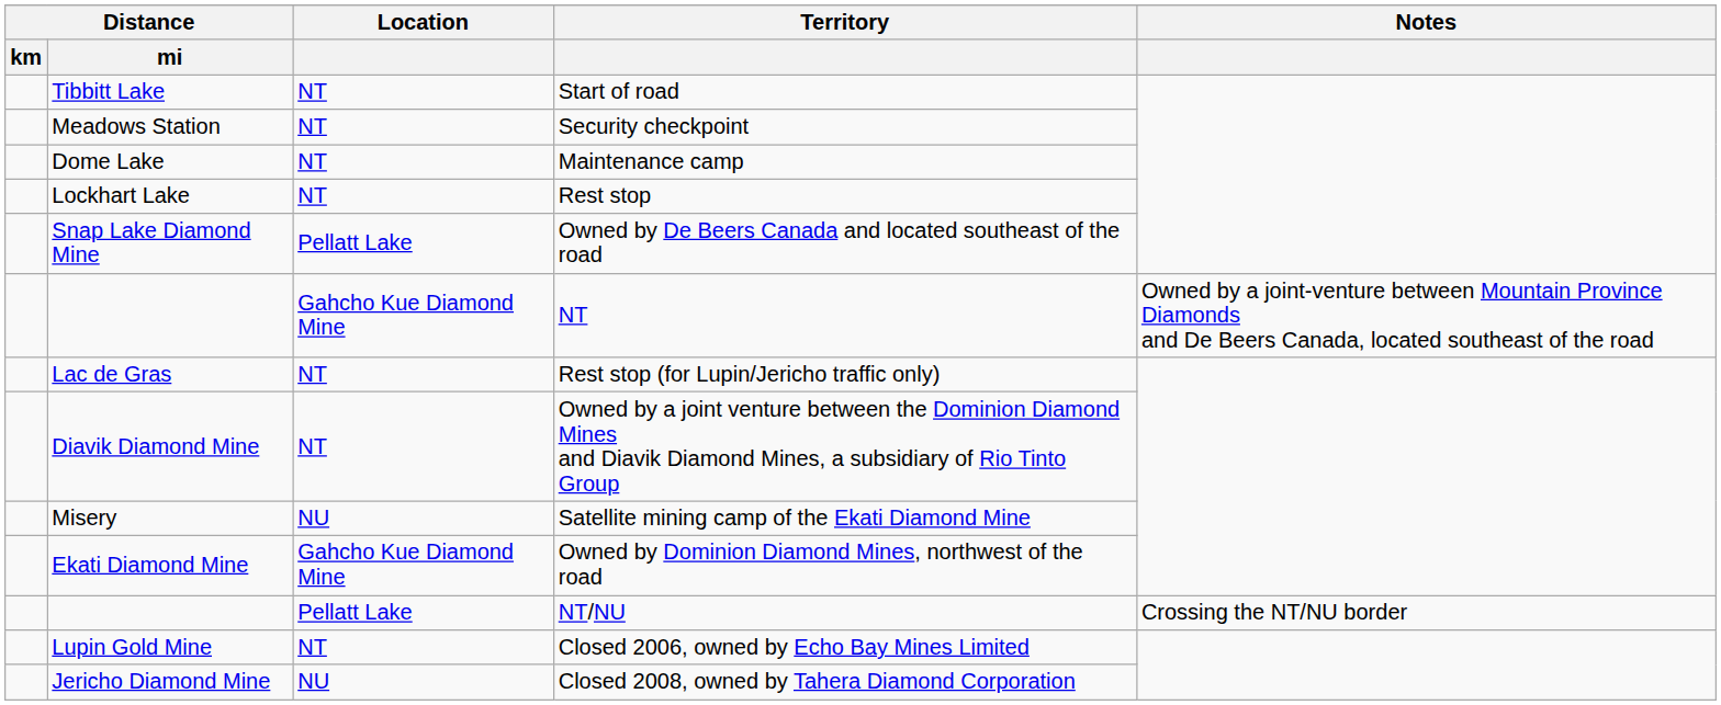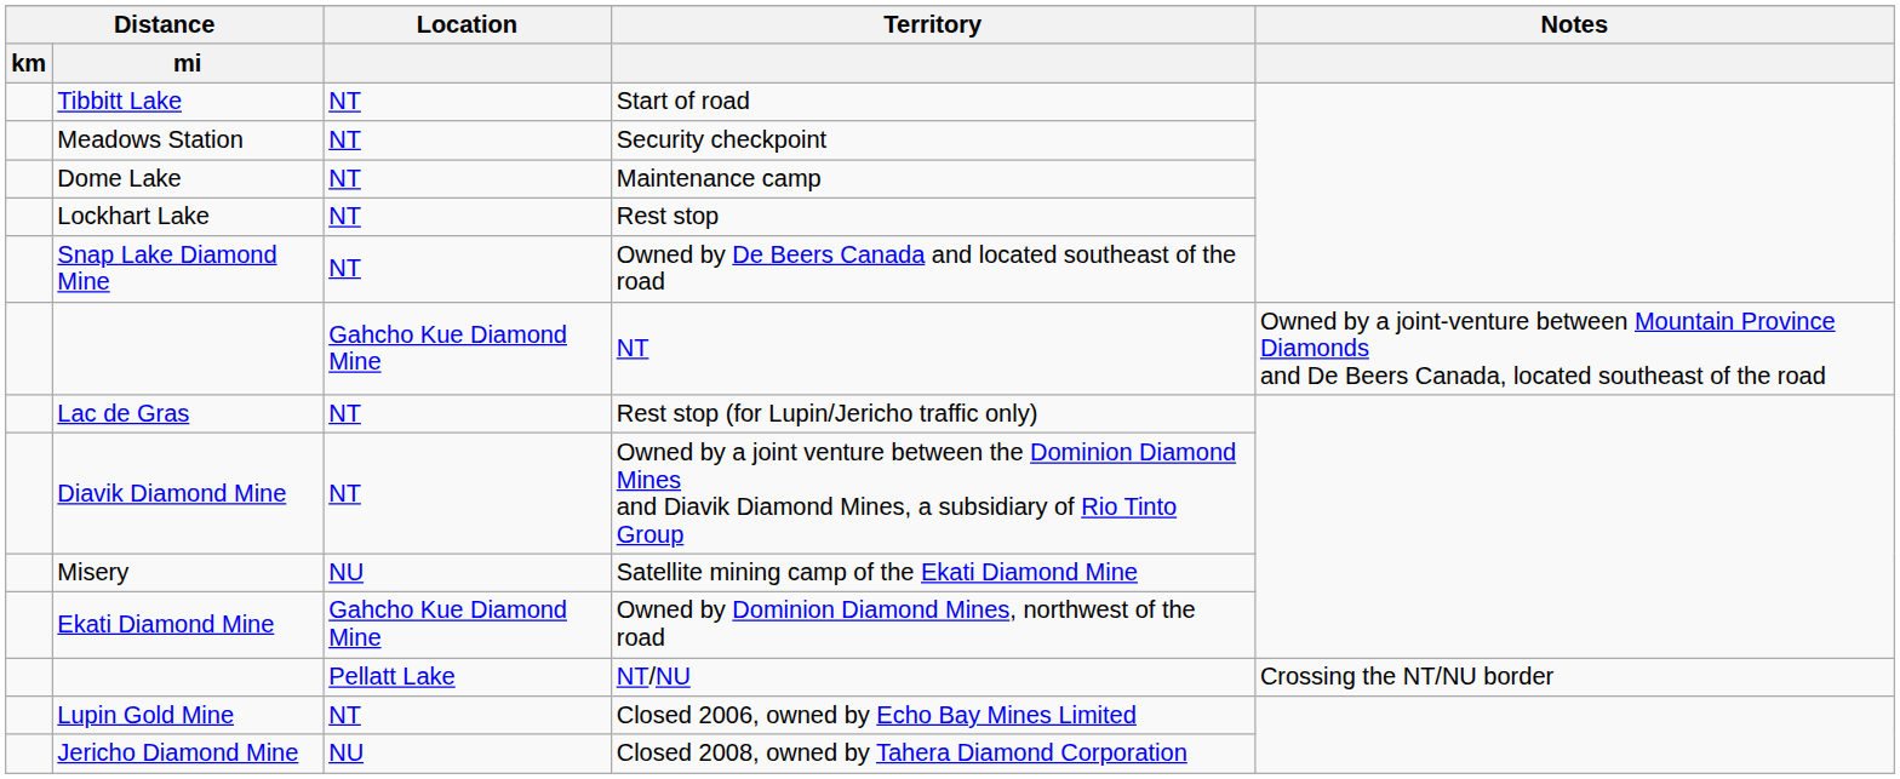Owned by De Beers Canada and located southeast of the road | Location: Pellatt Lake -> NT
